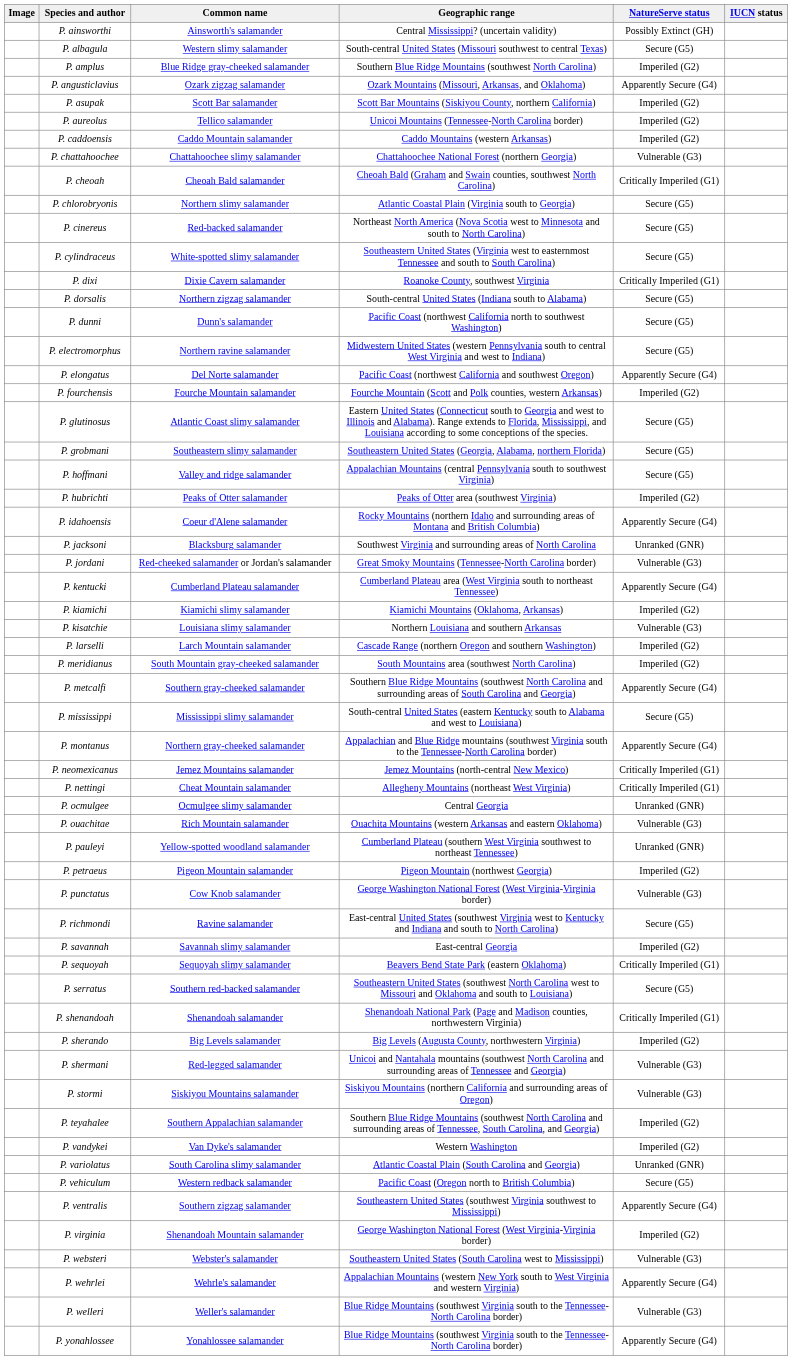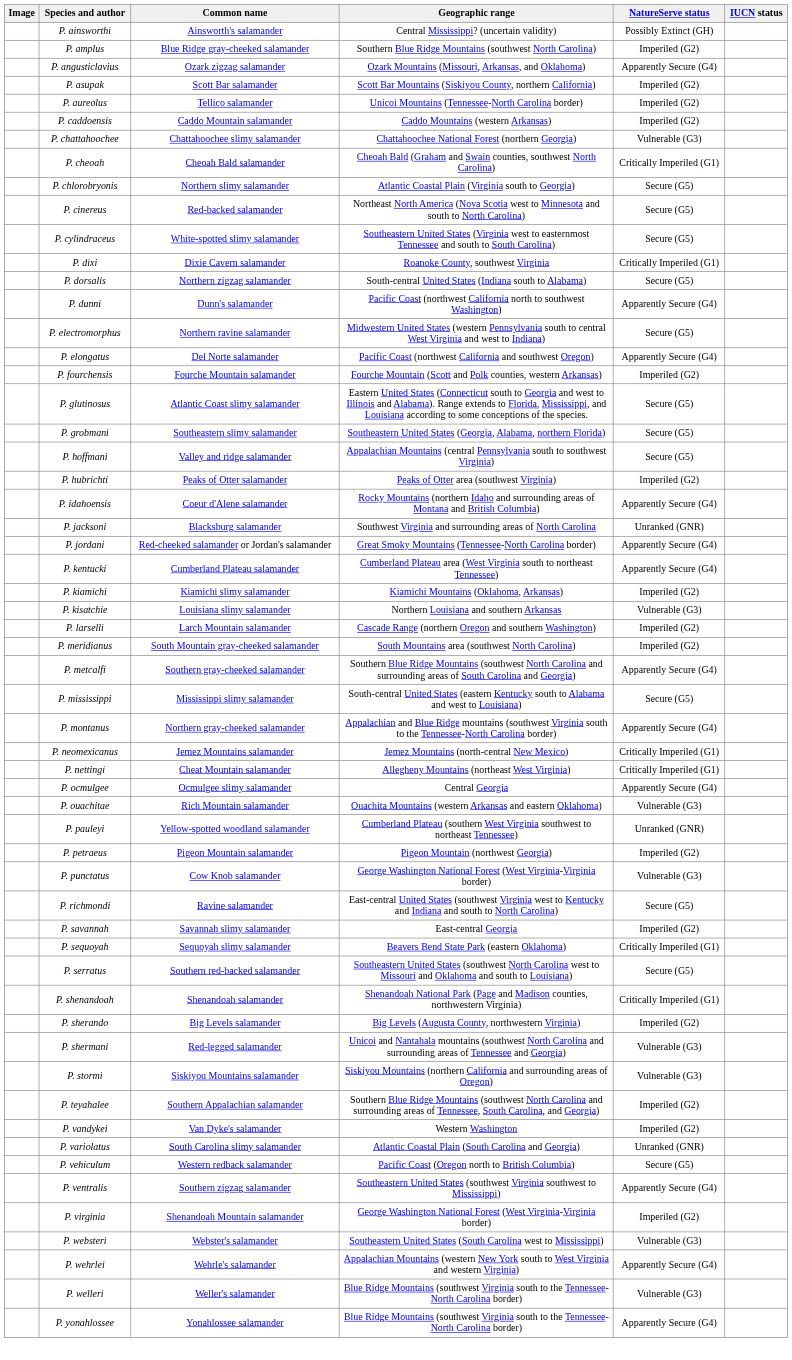- row: P. albagula | Western slimy salamander | South-central United States (Missouri southwest to central Texas) | Secure (G5)
P. dunni | NatureServe status: Secure (G5) -> Apparently Secure (G4)
P. jordani | NatureServe status: Vulnerable (G3) -> Apparently Secure (G4)
P. ocmulgee | NatureServe status: Unranked (GNR) -> Apparently Secure (G4)
